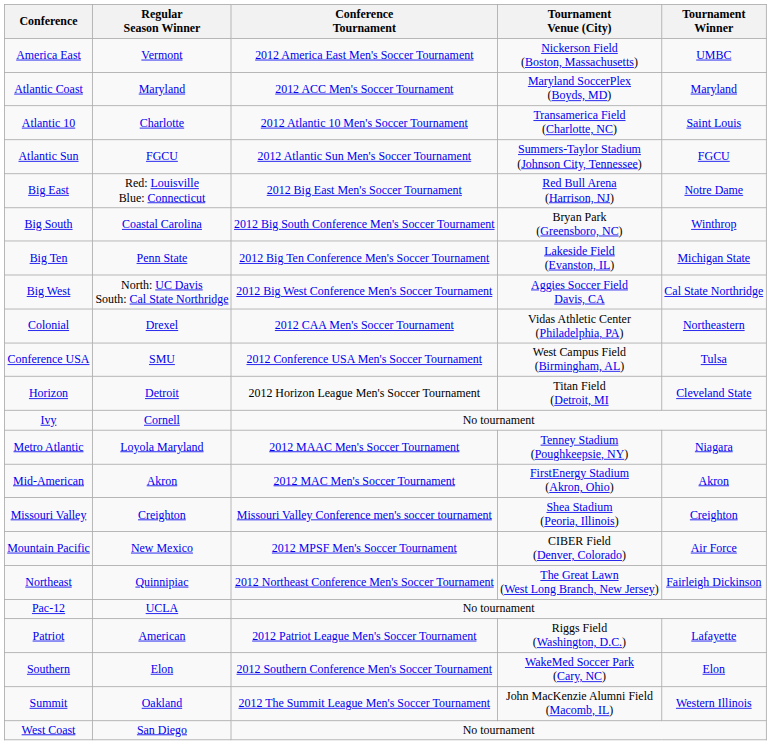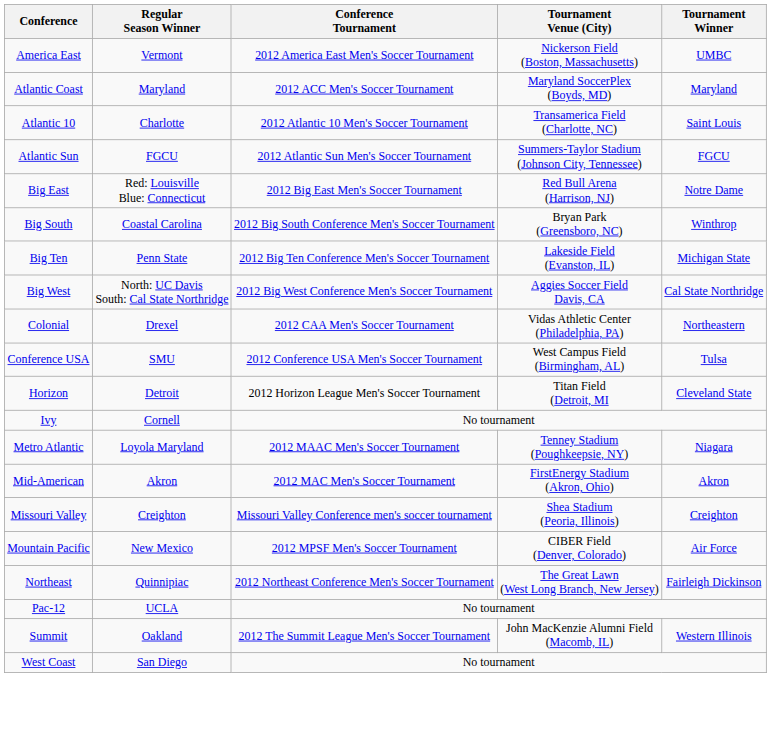- row: Patriot | American | 2012 Patriot League Men's Soccer Tournament | Riggs Field (Washington, D.C.) | Lafayette
- row: Southern | Elon | 2012 Southern Conference Men's Soccer Tournament | WakeMed Soccer Park (Cary, NC) | Elon
